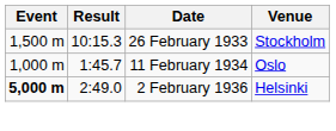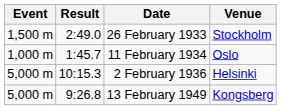26 February 1933 | Result: 10:15.3 -> 2:49.0
2 February 1936 | Event: bold -> normal
2 February 1936 | Result: 2:49.0 -> 10:15.3
+ row: 5,000 m | 9:26.8 | 13 February 1949 | Kongsberg
